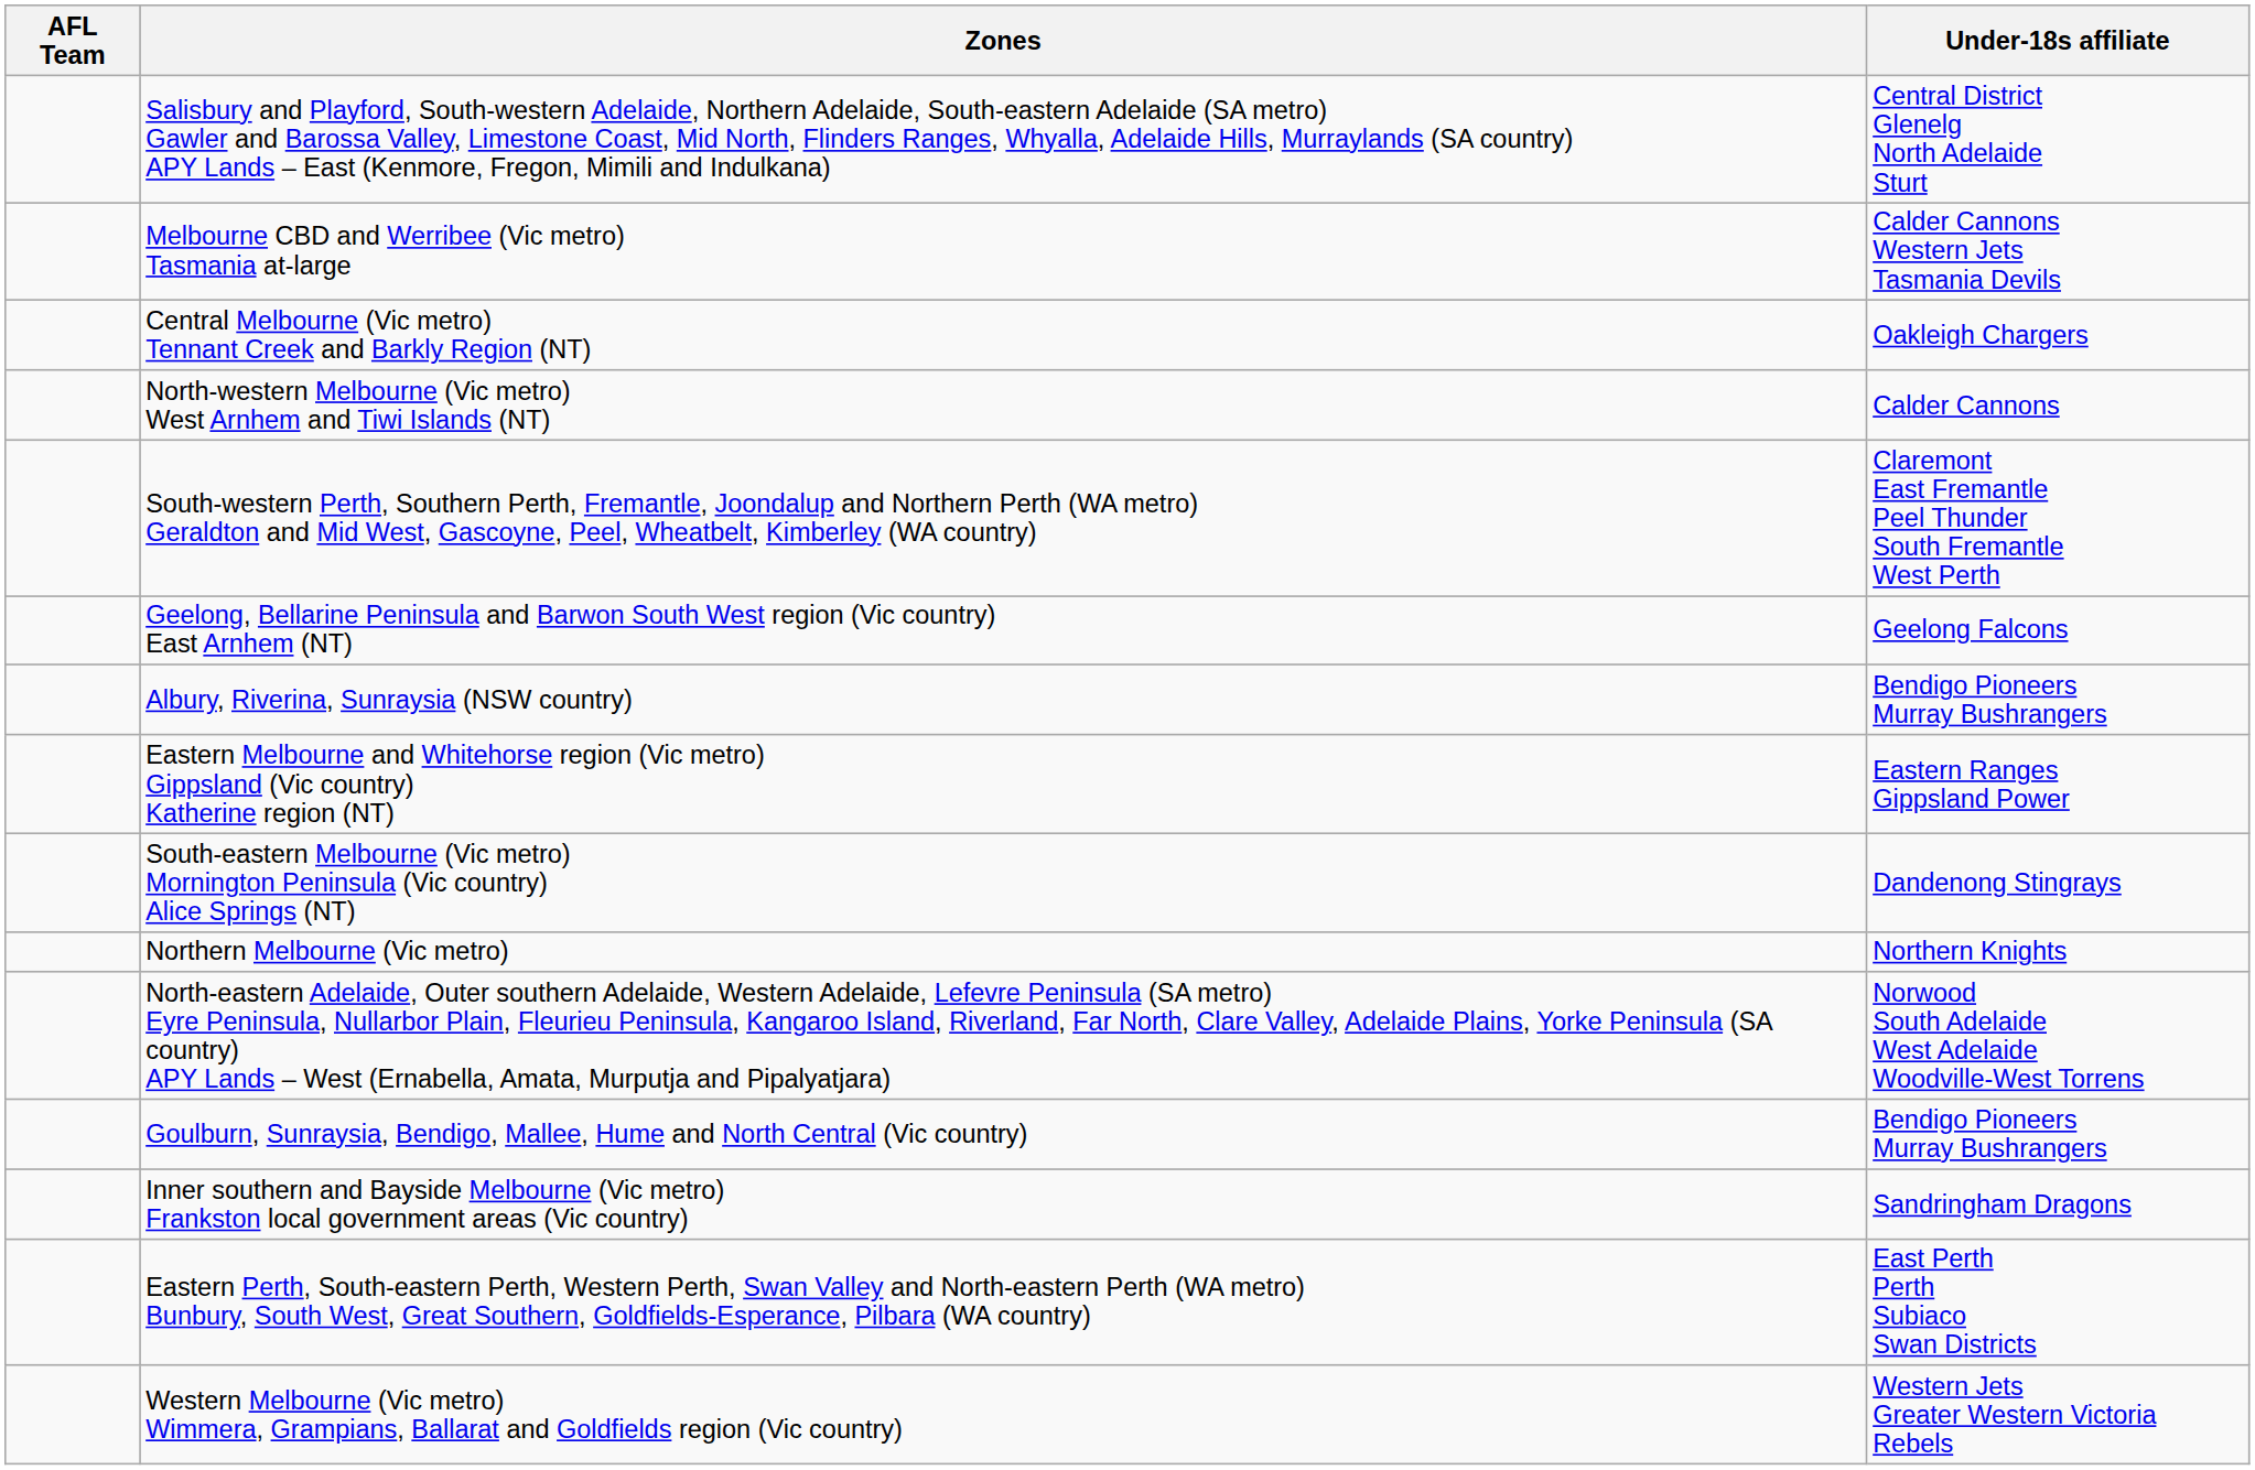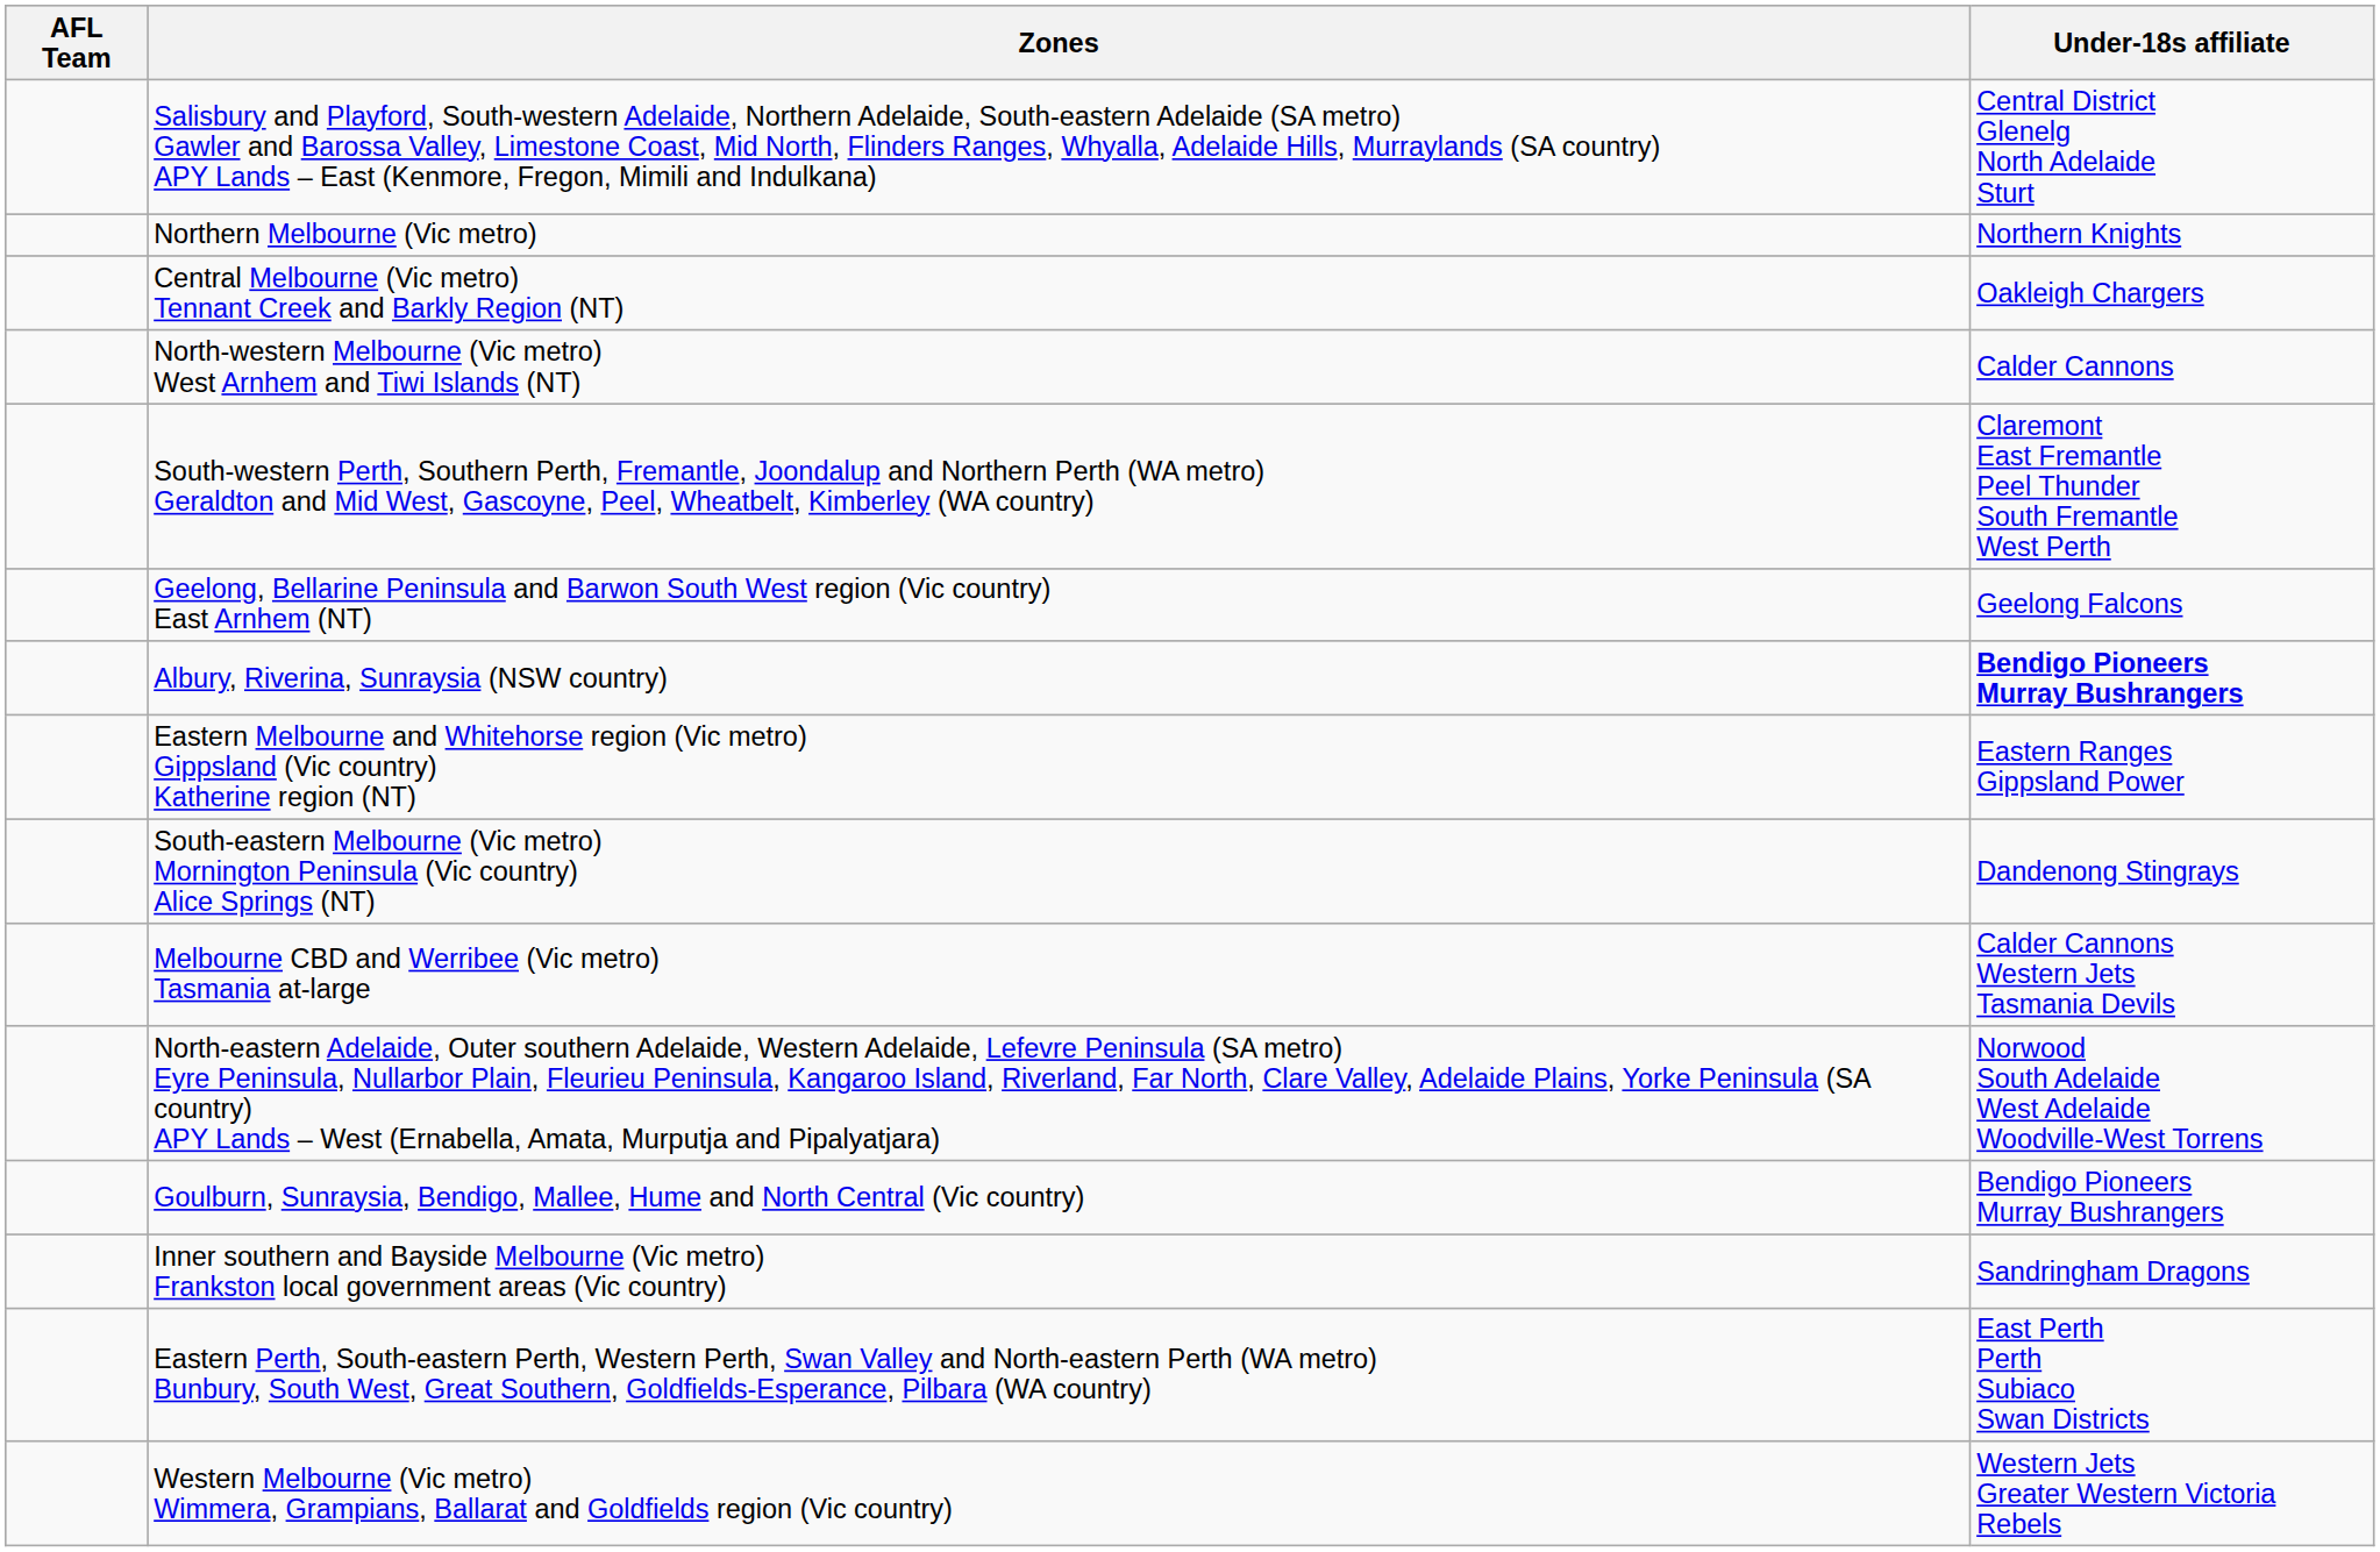rows swapped: Northern Melbourne (Vic metro) <-> Melbourne CBD and Werribee (Vic metro) Tasmania at-large
Albury, Riverina, Sunraysia (NSW country) | Under-18s affiliate: normal -> bold
